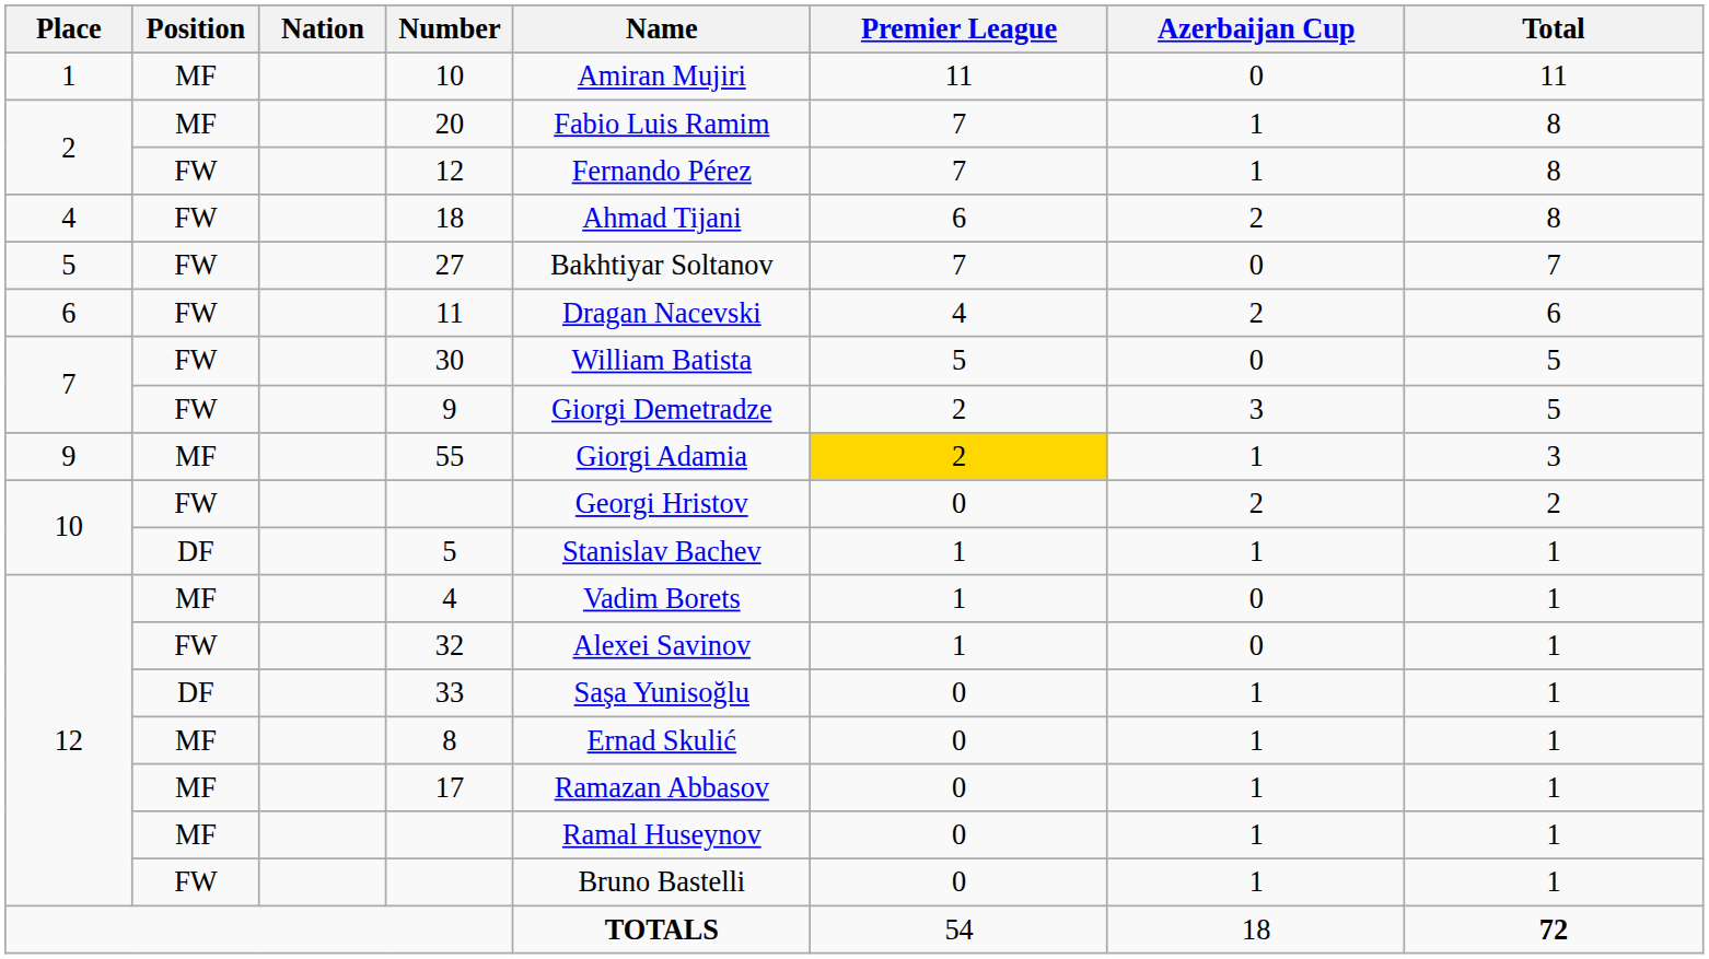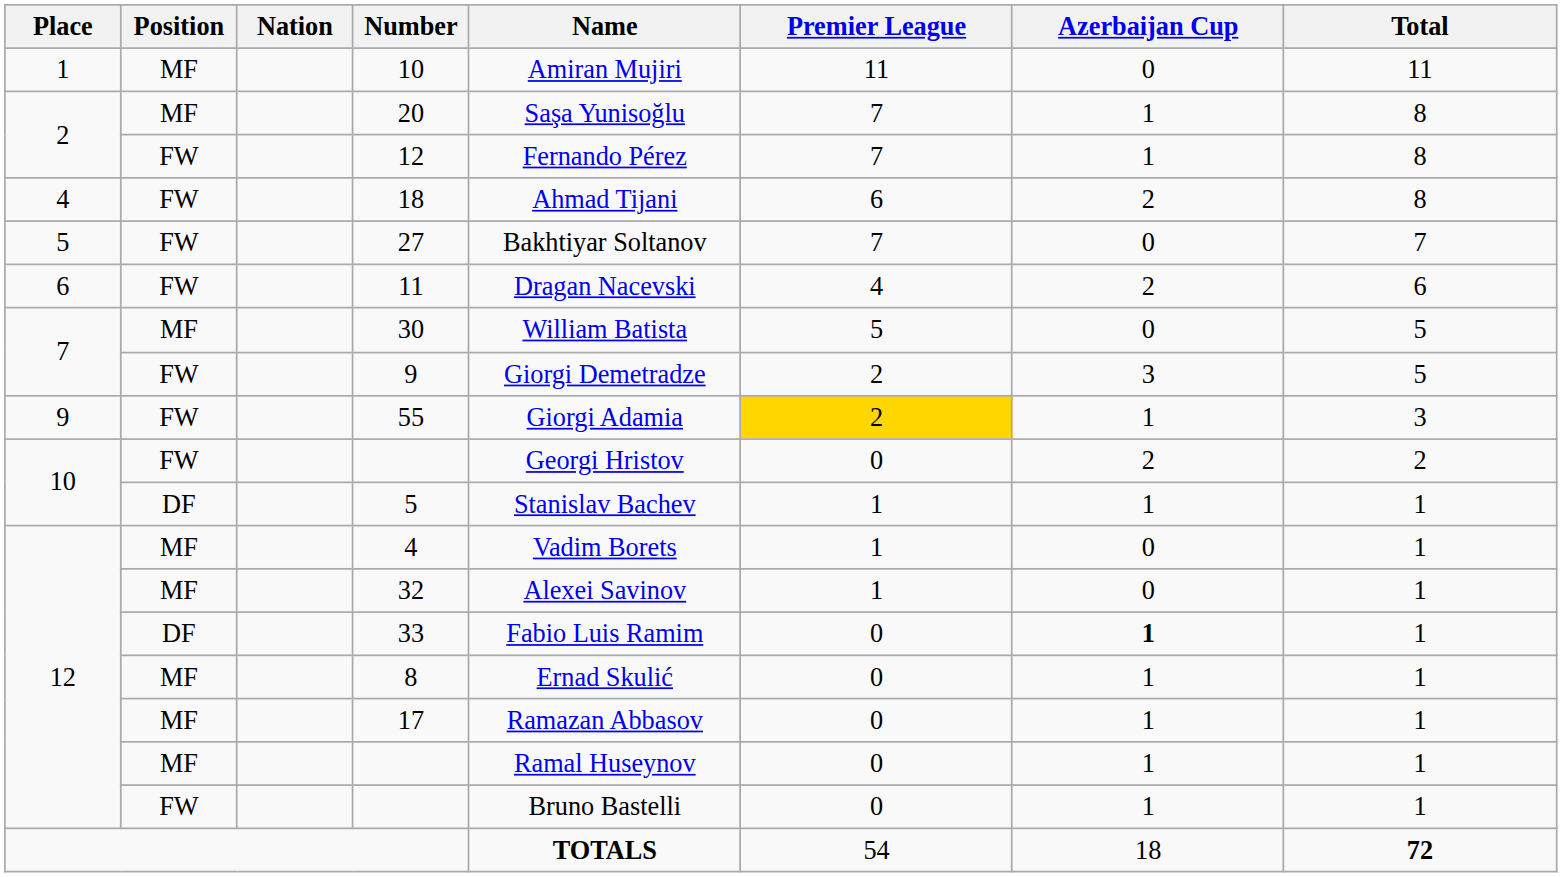20 | Name: Fabio Luis Ramim -> Saşa Yunisoğlu
30 | Position: FW -> MF
55 | Position: MF -> FW
32 | Position: FW -> MF
33 | Name: Saşa Yunisoğlu -> Fabio Luis Ramim
33 | Azerbaijan Cup: normal -> bold
